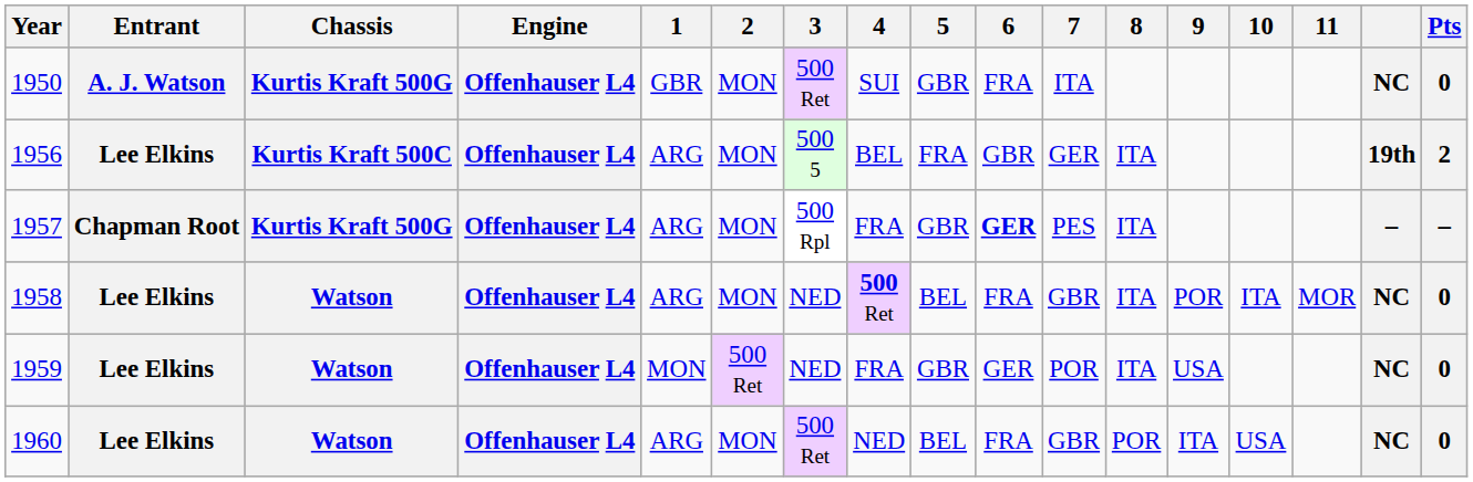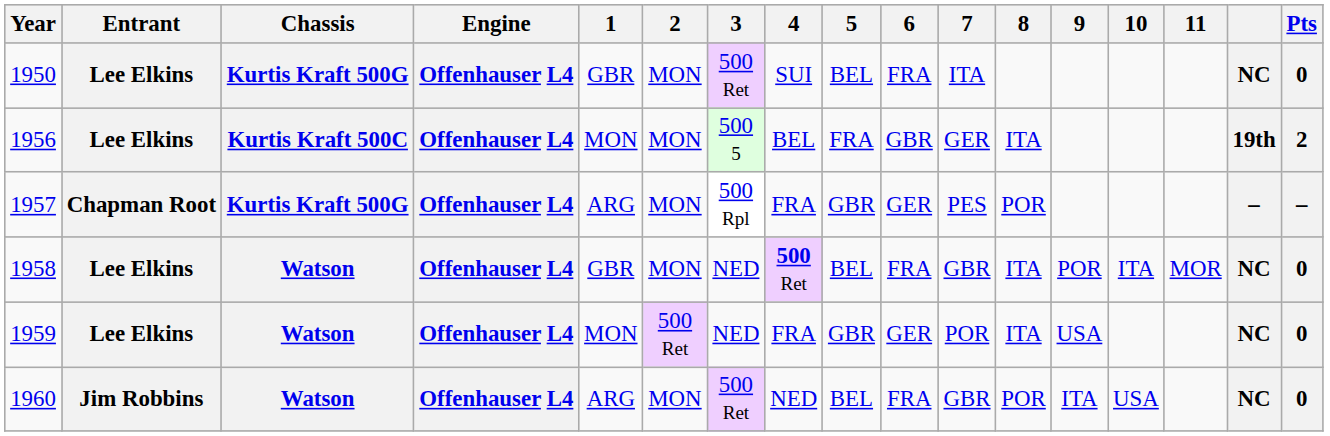1950 | Entrant: A. J. Watson -> Lee Elkins
1950 | 5: GBR -> BEL
1956 | 1: ARG -> MON
1957 | 6: bold -> normal
1957 | 8: ITA -> POR
1958 | 1: ARG -> GBR
1960 | Entrant: Lee Elkins -> Jim Robbins
